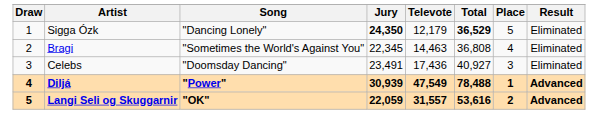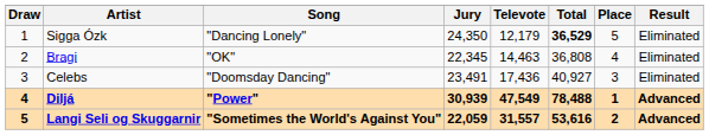Sigga Ózk | Jury: bold -> normal
Bragi | Song: "Sometimes the World's Against You" -> "OK"
Langi Seli og Skuggarnir | Song: "OK" -> "Sometimes the World's Against You"
